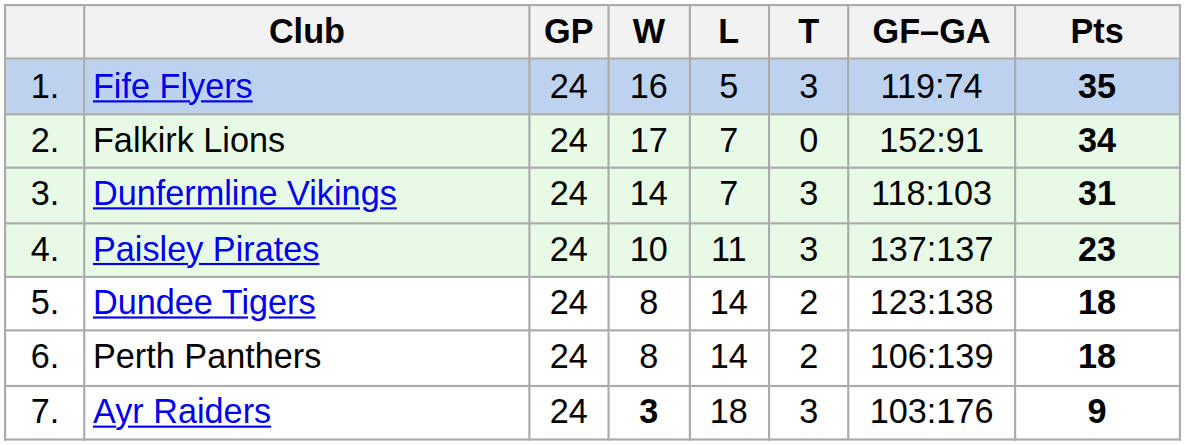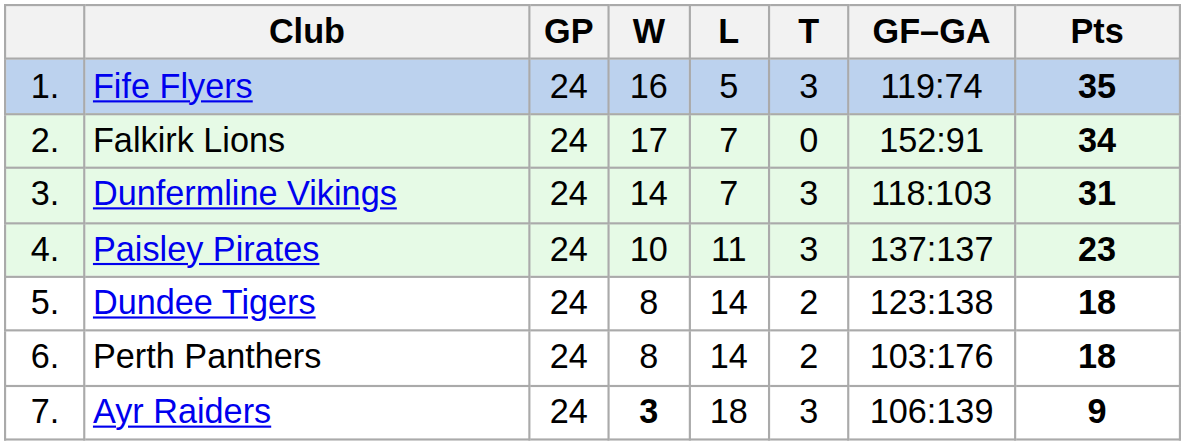Perth Panthers | GF–GA: 106:139 -> 103:176
Ayr Raiders | GF–GA: 103:176 -> 106:139
